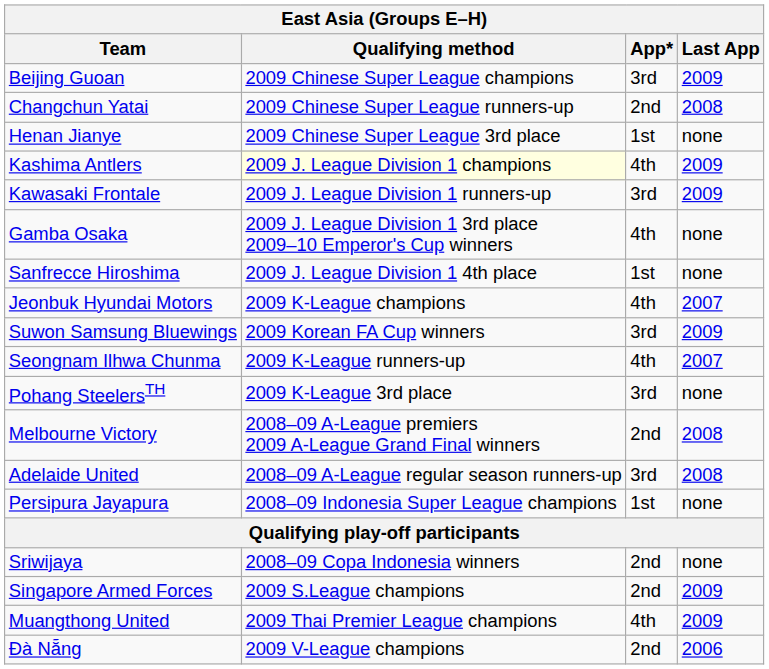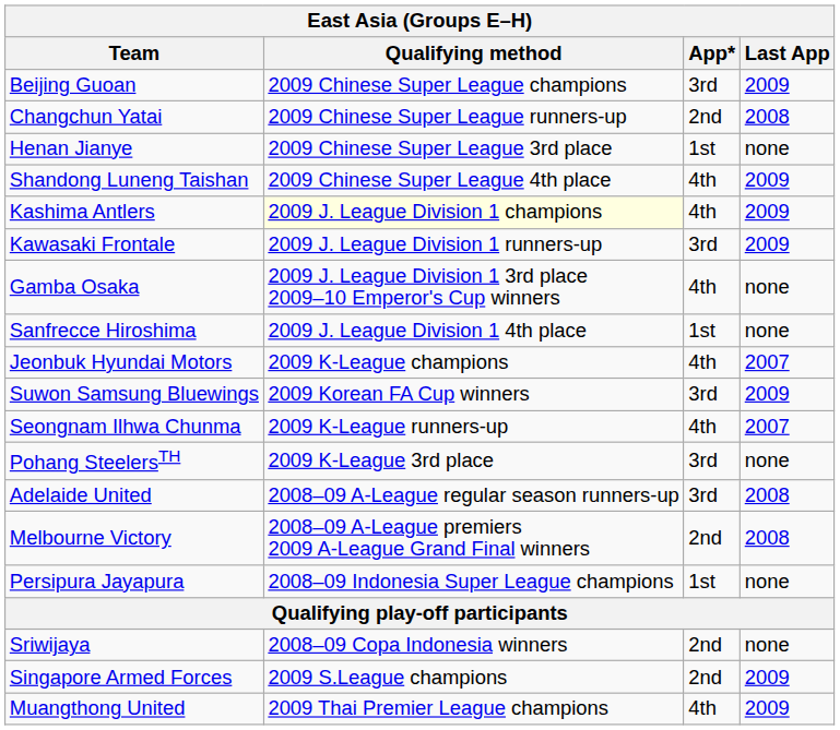+ row: Shandong Luneng Taishan | 2009 Chinese Super League 4th place | 4th | 2009
rows swapped: Melbourne Victory <-> Adelaide United
- row: Đà Nẵng | 2009 V-League champions | 2nd | 2006
